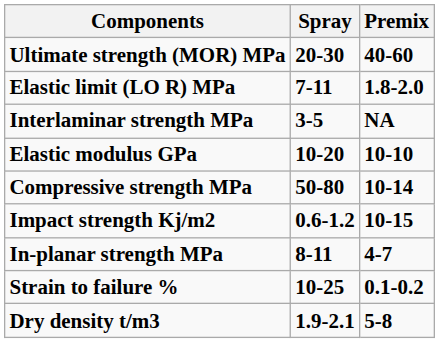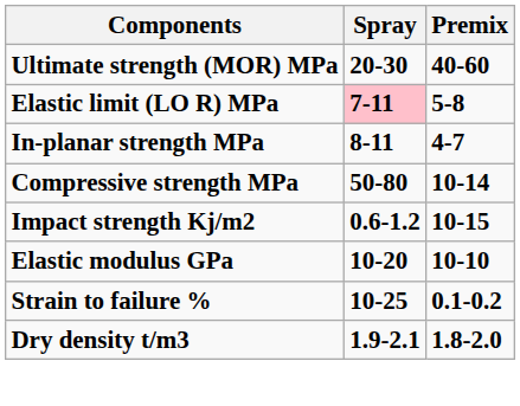Elastic limit (LO R) MPa | Spray: no background -> pink background
Elastic limit (LO R) MPa | Premix: 1.8-2.0 -> 5-8
- row: Interlaminar strength MPa | 3-5 | NA
rows swapped: In-planar strength MPa <-> Elastic modulus GPa
Dry density t/m3 | Premix: 5-8 -> 1.8-2.0
